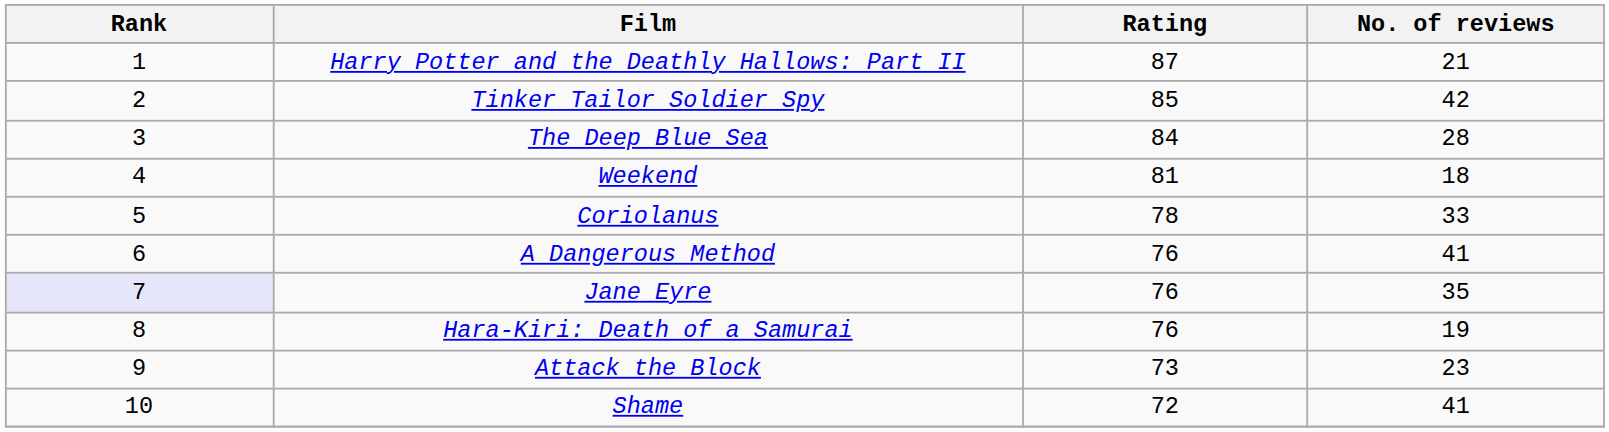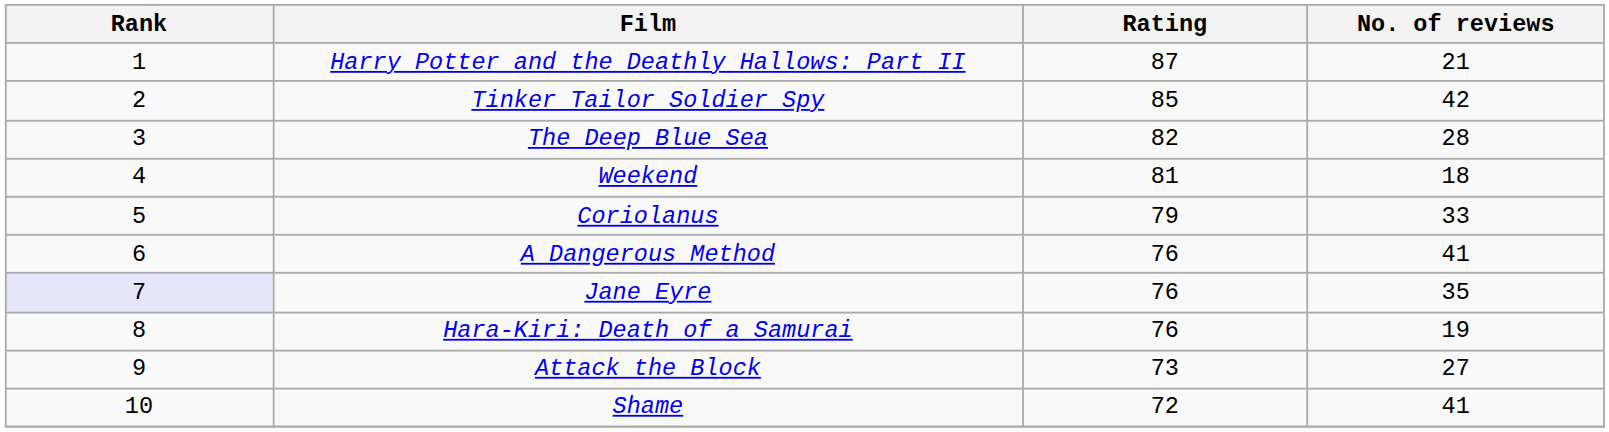The Deep Blue Sea | Rating: 84 -> 82
Coriolanus | Rating: 78 -> 79
Attack the Block | No. of reviews: 23 -> 27
